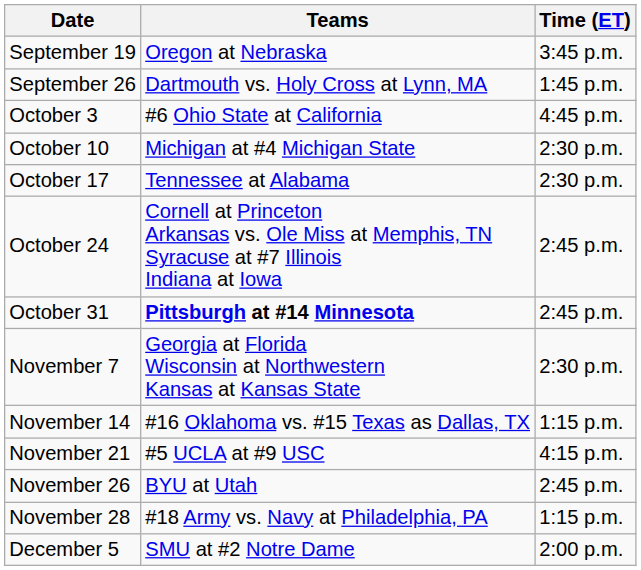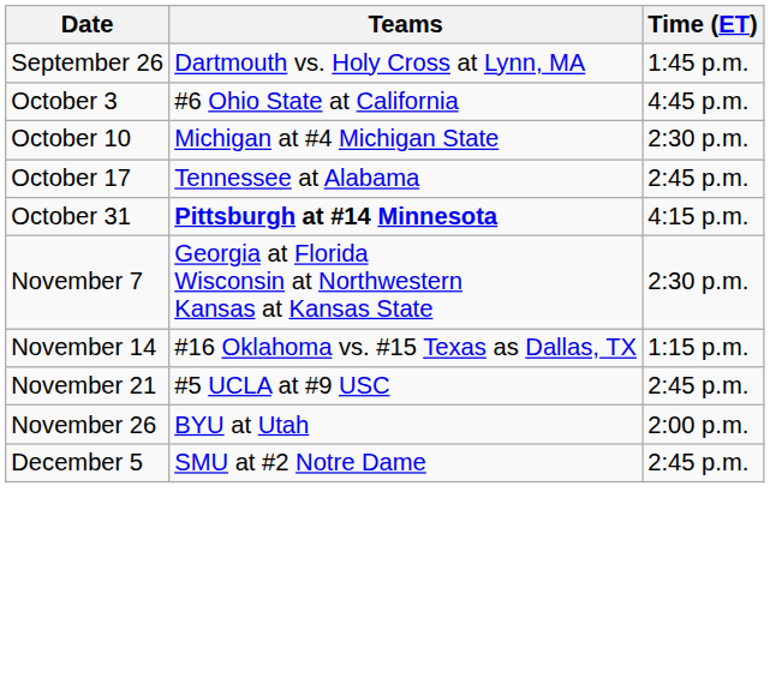- row: September 19 | Oregon at Nebraska | 3:45 p.m.
October 17 | Time (ET): 2:30 p.m. -> 2:45 p.m.
- row: October 24 | Cornell at Princeton Arkansas vs. Ole Miss at Memphis, TN Syracuse at #7 Illinois Indiana at Iowa | 2:45 p.m.
October 31 | Time (ET): 2:45 p.m. -> 4:15 p.m.
November 21 | Time (ET): 4:15 p.m. -> 2:45 p.m.
November 26 | Time (ET): 2:45 p.m. -> 2:00 p.m.
- row: November 28 | #18 Army vs. Navy at Philadelphia, PA | 1:15 p.m.
December 5 | Time (ET): 2:00 p.m. -> 2:45 p.m.
